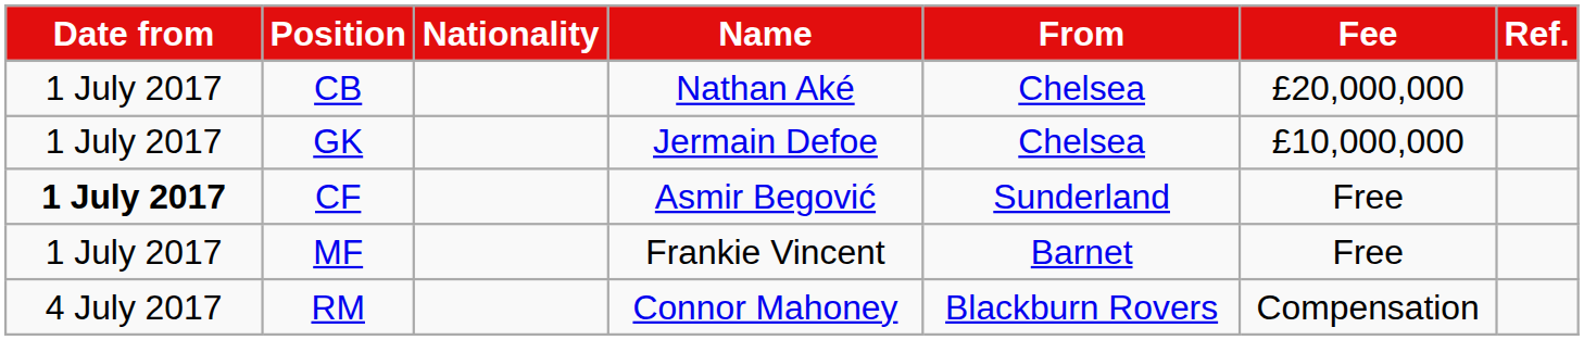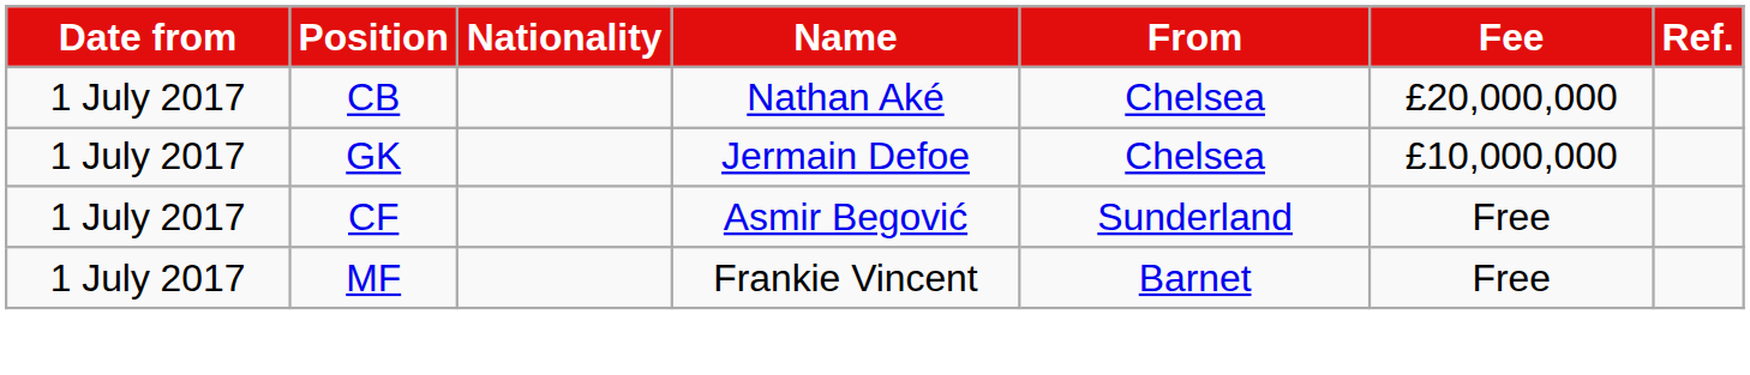CF | Date from: bold -> normal
- row: 4 July 2017 | RM | Connor Mahoney | Blackburn Rovers | Compensation
